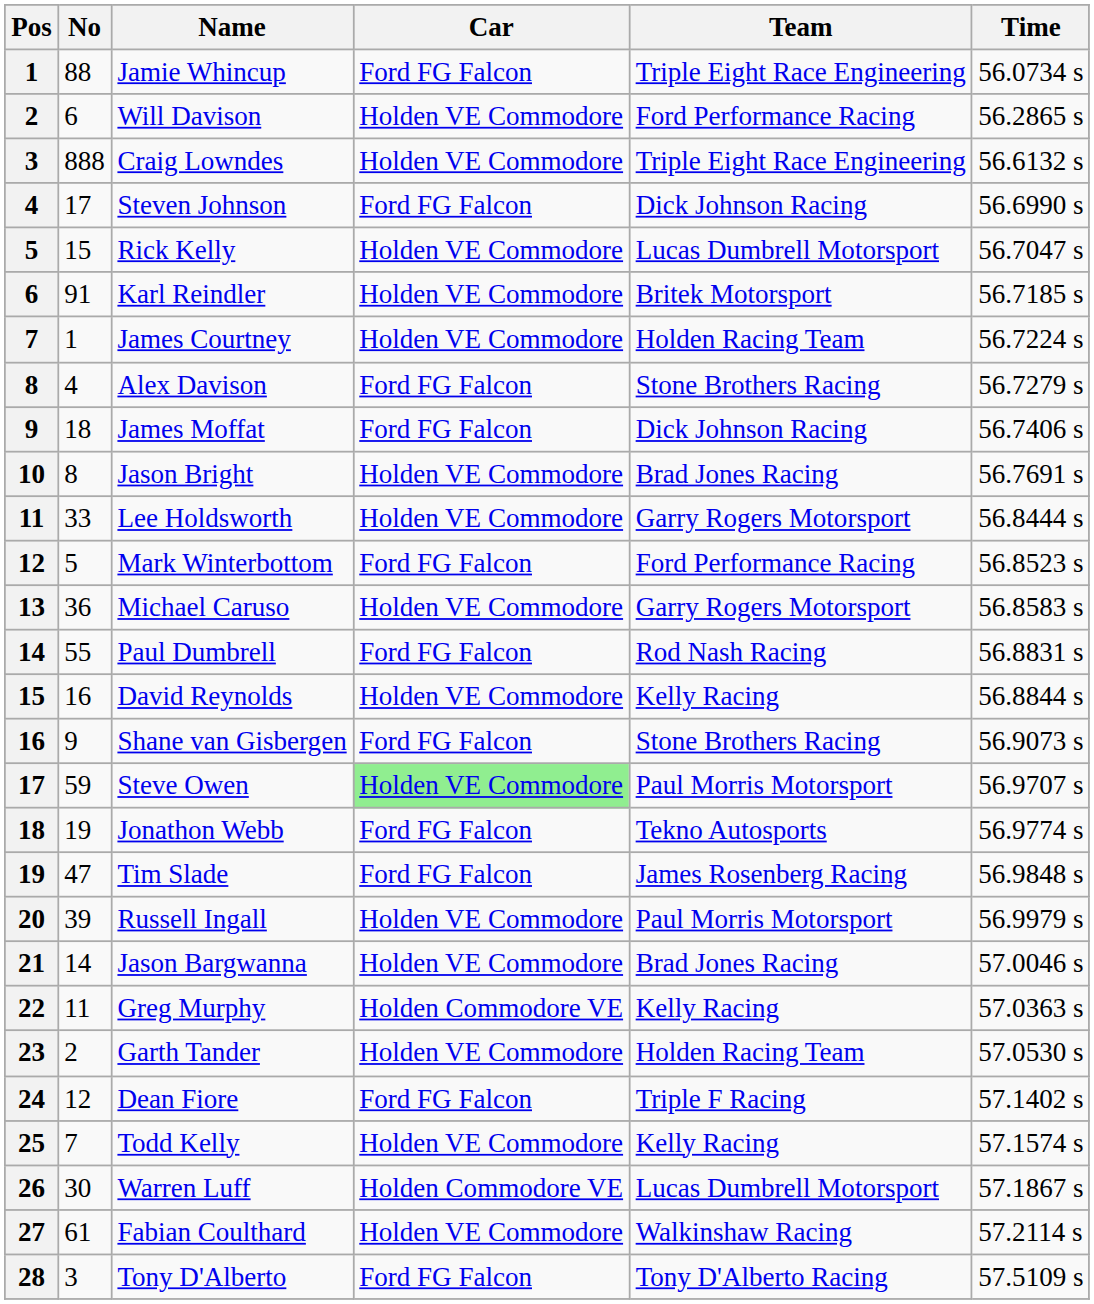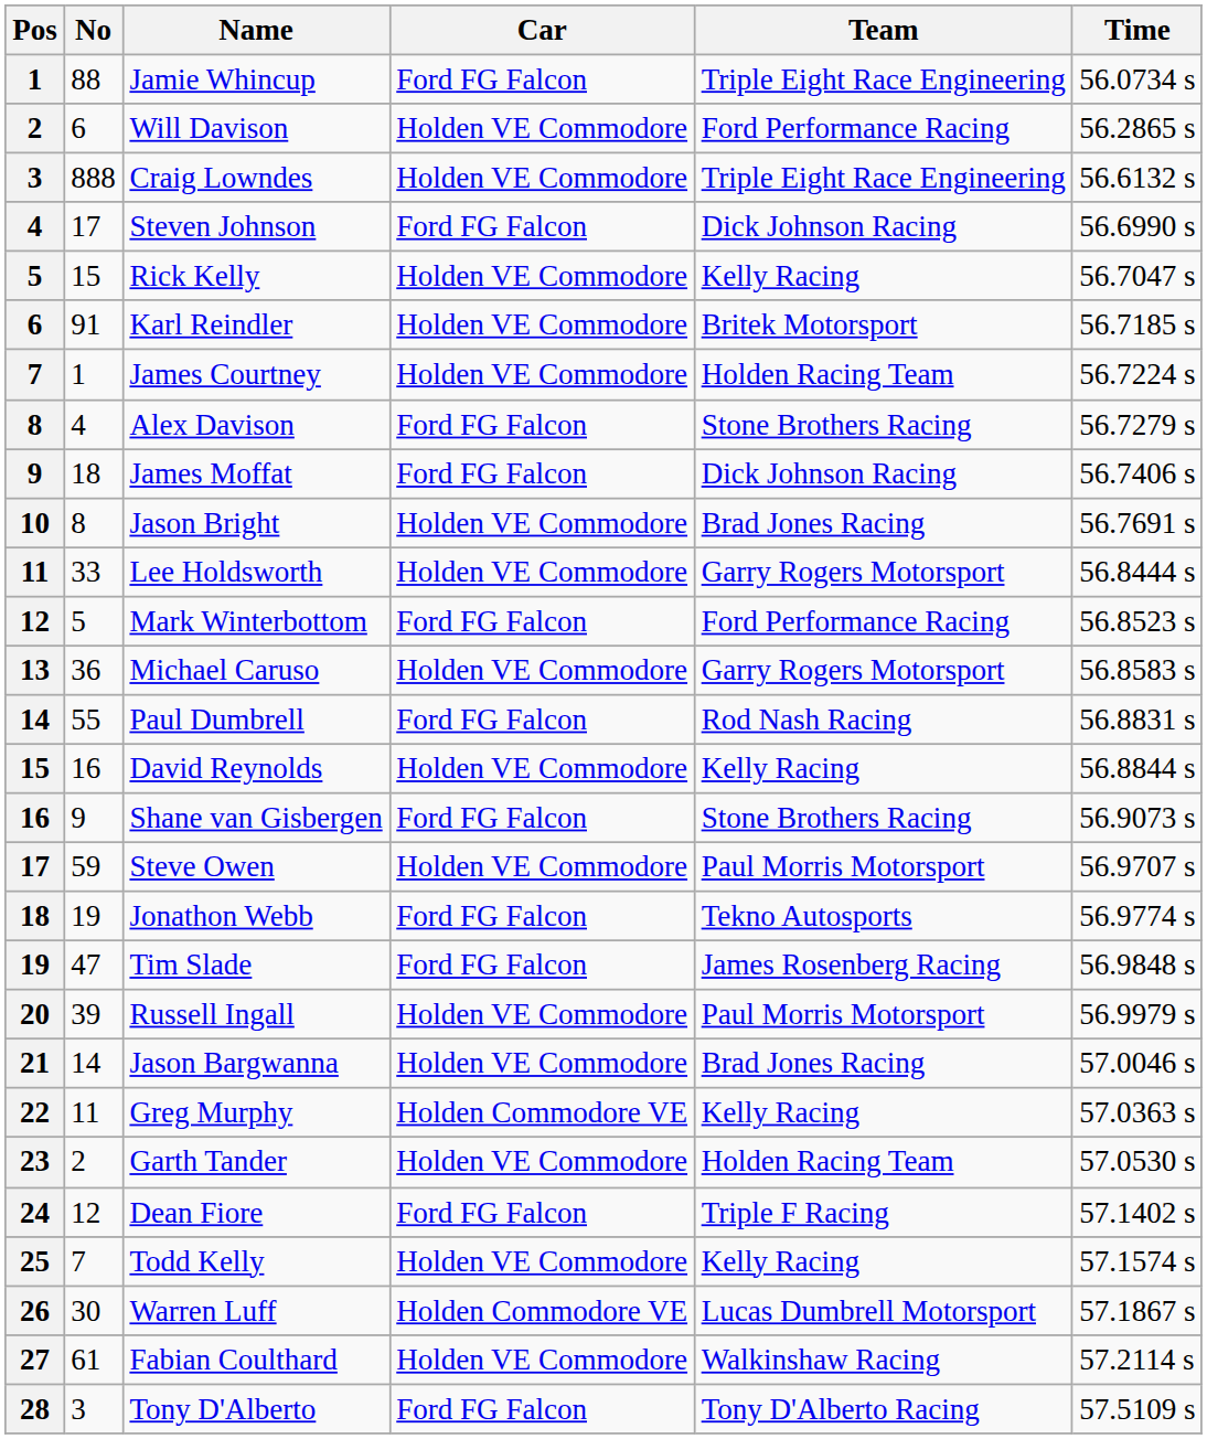Rick Kelly | Team: Lucas Dumbrell Motorsport -> Kelly Racing
Steve Owen | Car: lightgreen background -> no background
